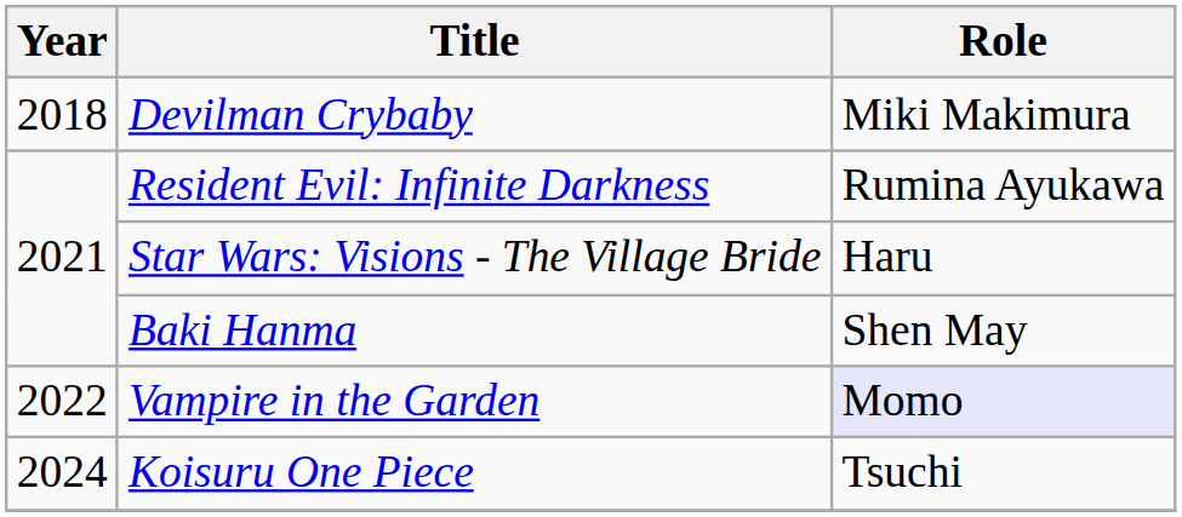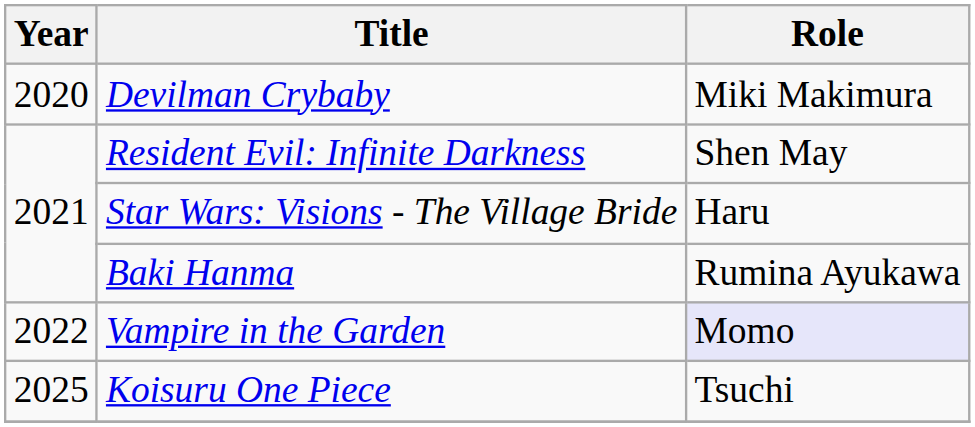Devilman Crybaby | Year: 2018 -> 2020
Resident Evil: Infinite Darkness | Role: Rumina Ayukawa -> Shen May
Baki Hanma | Role: Shen May -> Rumina Ayukawa
Koisuru One Piece | Year: 2024 -> 2025
